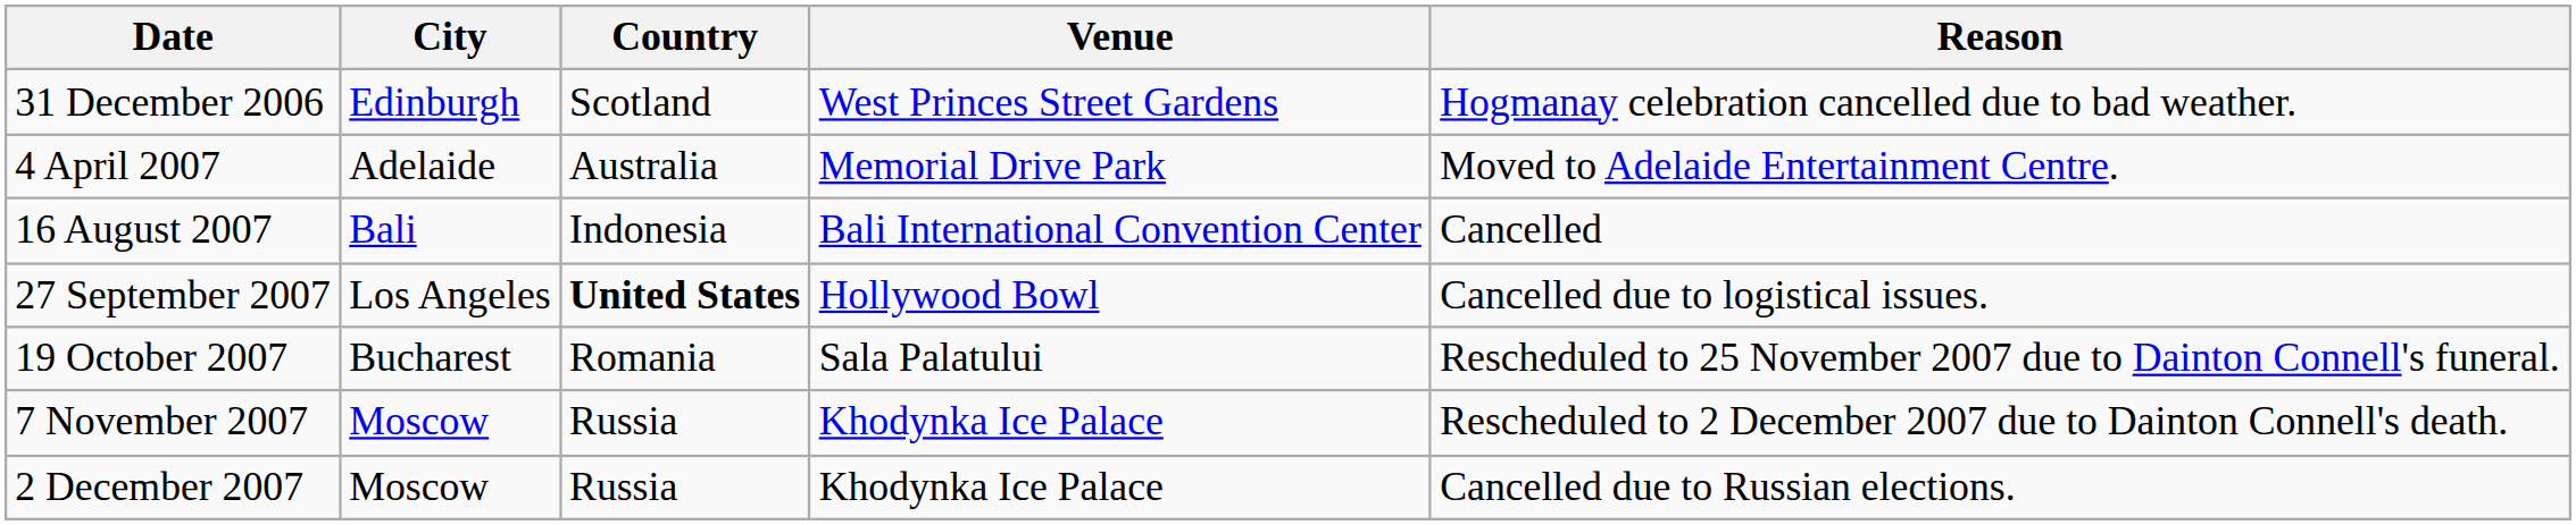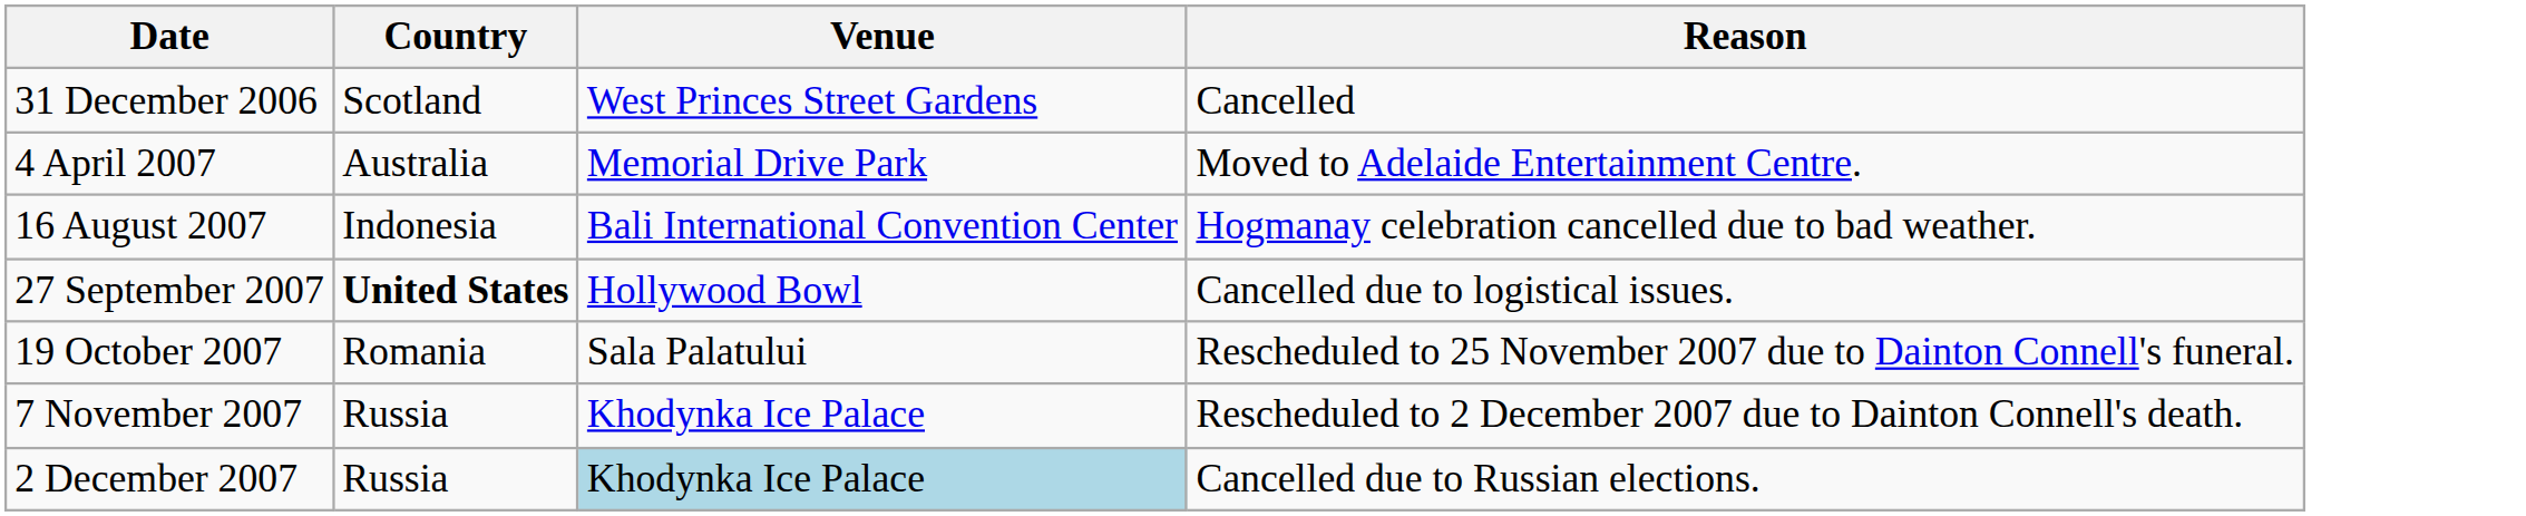- column: City | Edinburgh | Adelaide | Bali | Los Angeles | Bucharest | Moscow | Moscow
31 December 2006 | Reason: Hogmanay celebration cancelled due to bad weather. -> Cancelled
16 August 2007 | Reason: Cancelled -> Hogmanay celebration cancelled due to bad weather.
2 December 2007 | Venue: no background -> lightblue background
